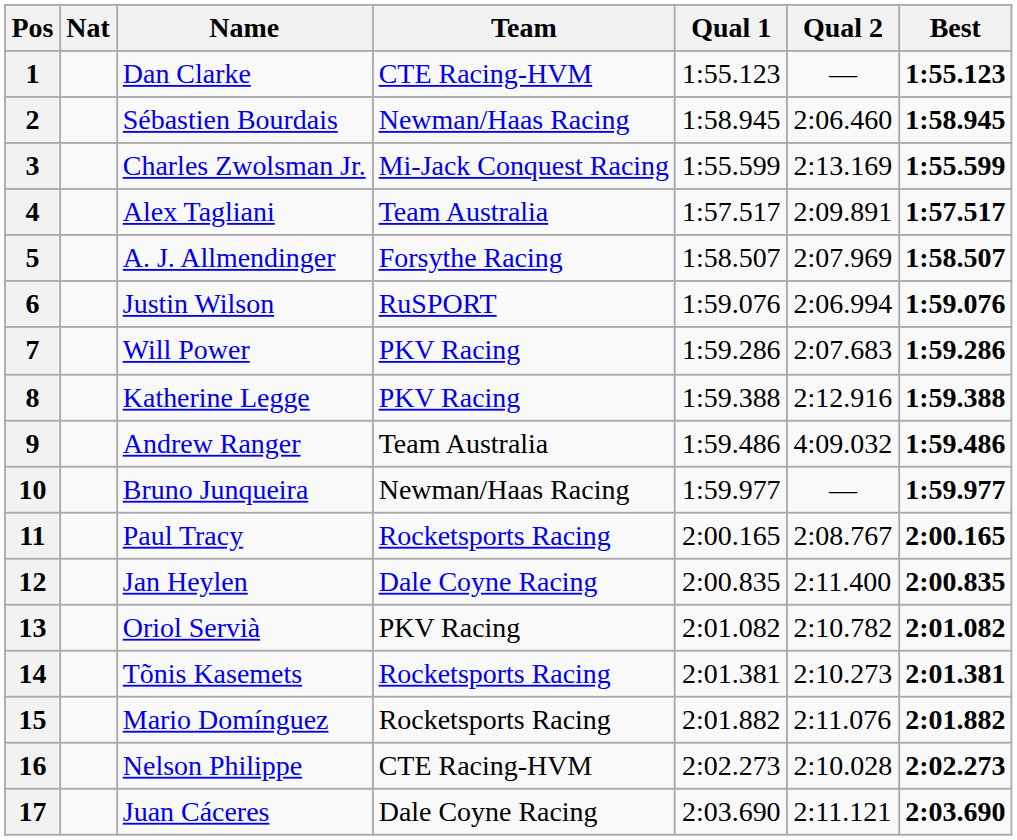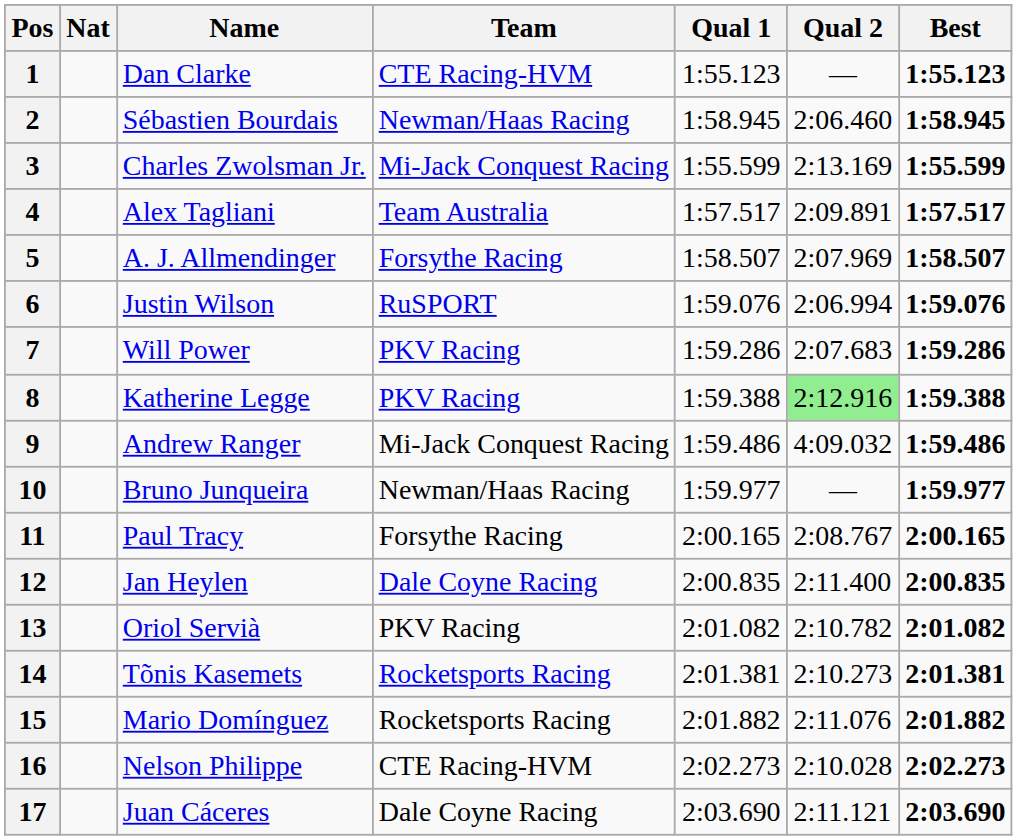8 | Qual 2: no background -> lightgreen background
9 | Team: Team Australia -> Mi-Jack Conquest Racing
11 | Team: Rocketsports Racing -> Forsythe Racing
